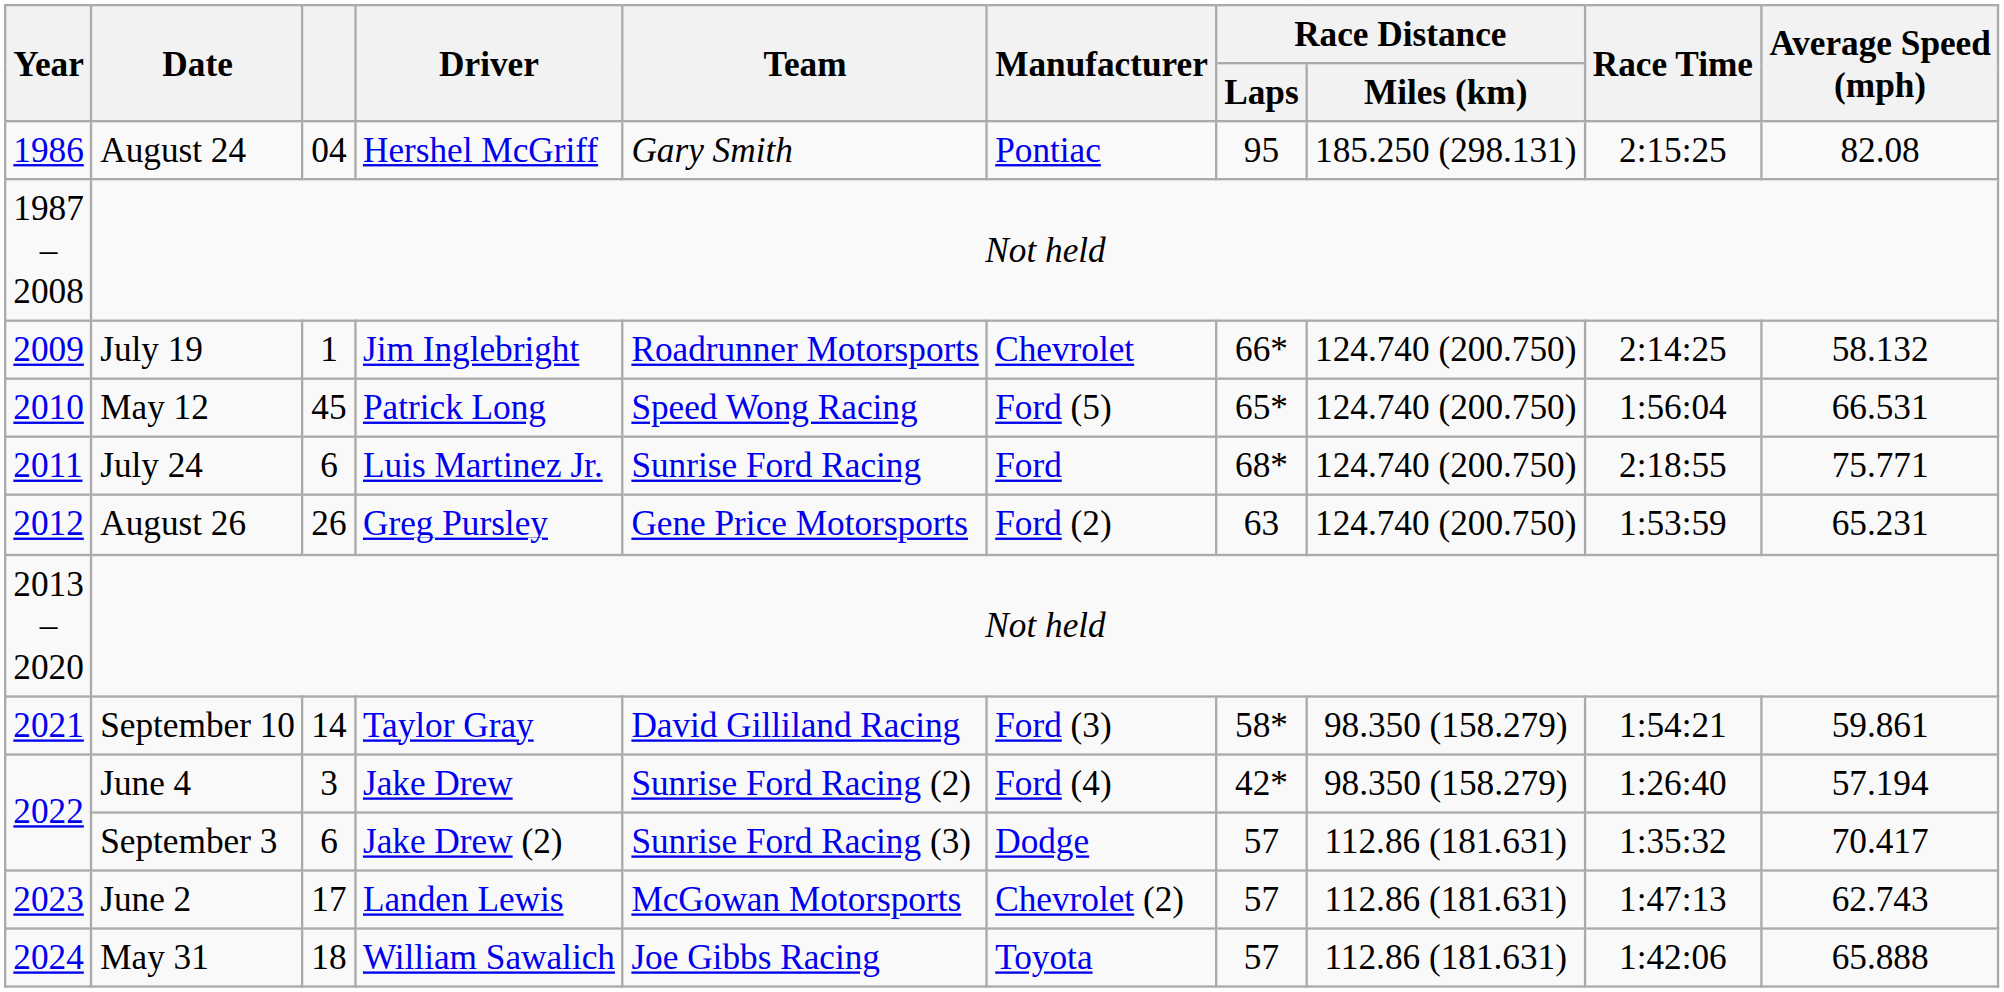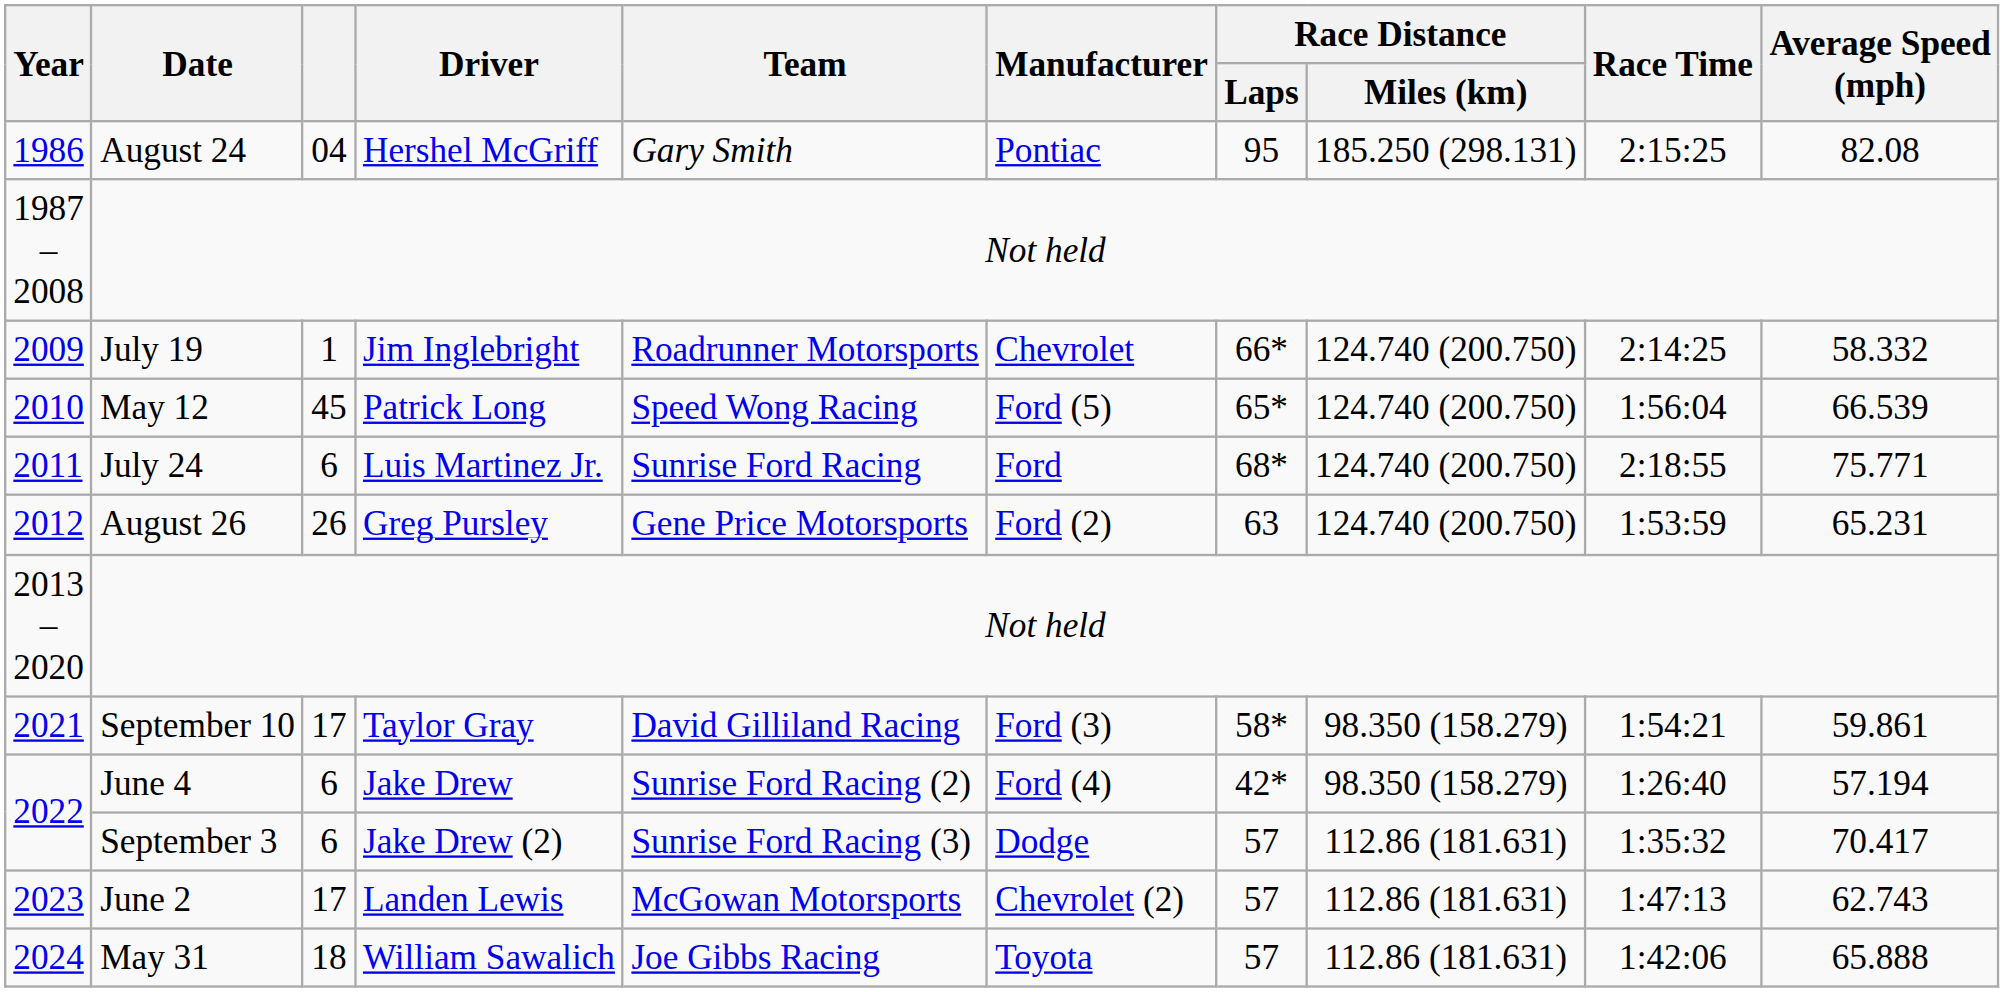July 19 | Average Speed (mph): 58.132 -> 58.332
May 12 | Average Speed (mph): 66.531 -> 66.539
September 10 | column 3: 14 -> 17
June 4 | column 3: 3 -> 6
